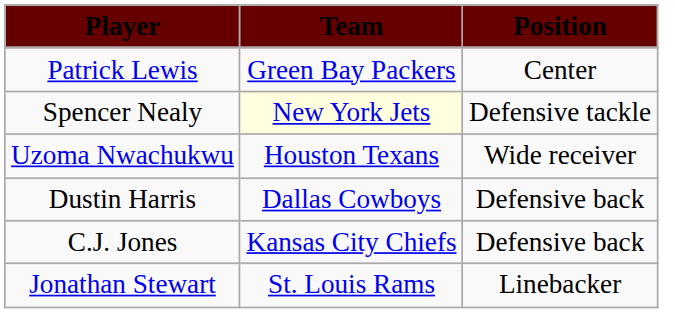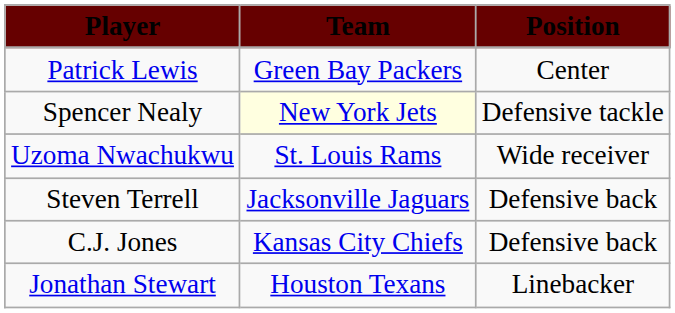Uzoma Nwachukwu | Team: Houston Texans -> St. Louis Rams
- row: Dustin Harris | Dallas Cowboys | Defensive back
+ row: Steven Terrell | Jacksonville Jaguars | Defensive back
Jonathan Stewart | Team: St. Louis Rams -> Houston Texans
